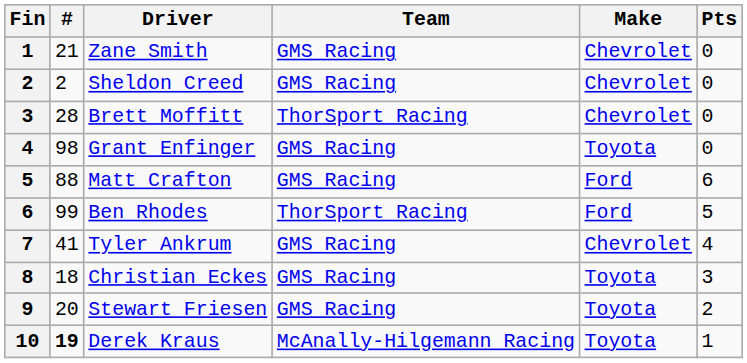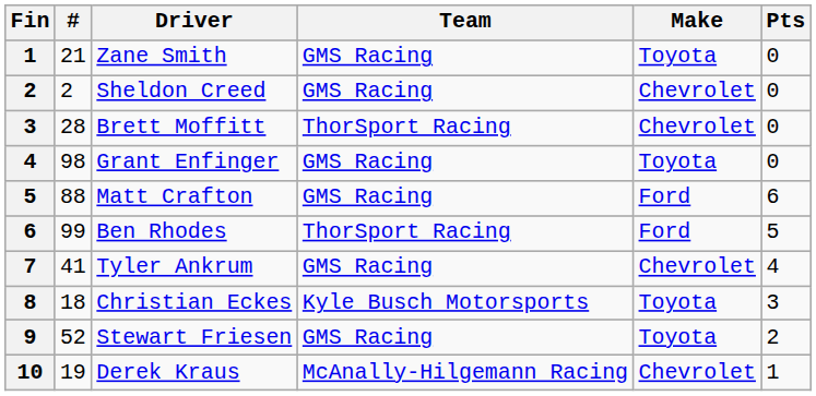Zane Smith | Make: Chevrolet -> Toyota
Christian Eckes | Team: GMS Racing -> Kyle Busch Motorsports
Stewart Friesen | #: 20 -> 52
Derek Kraus | #: bold -> normal
Derek Kraus | Make: Toyota -> Chevrolet
